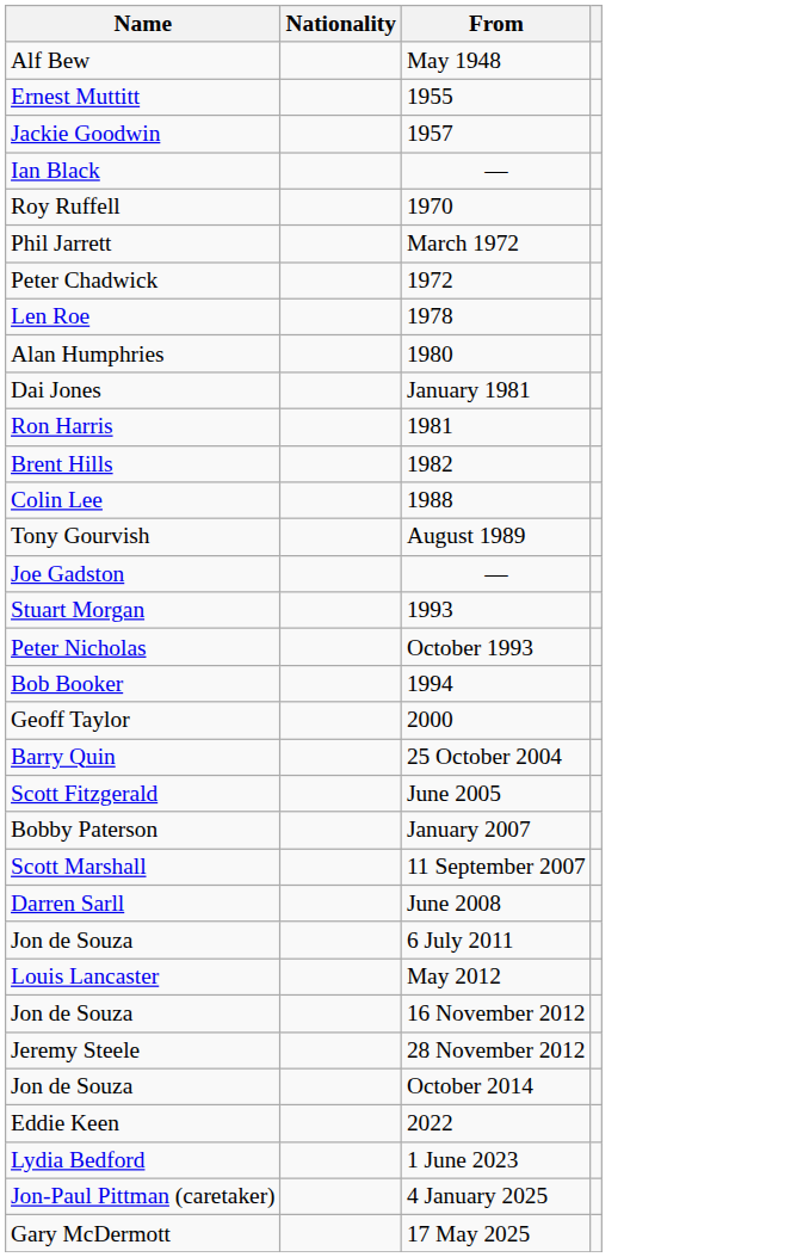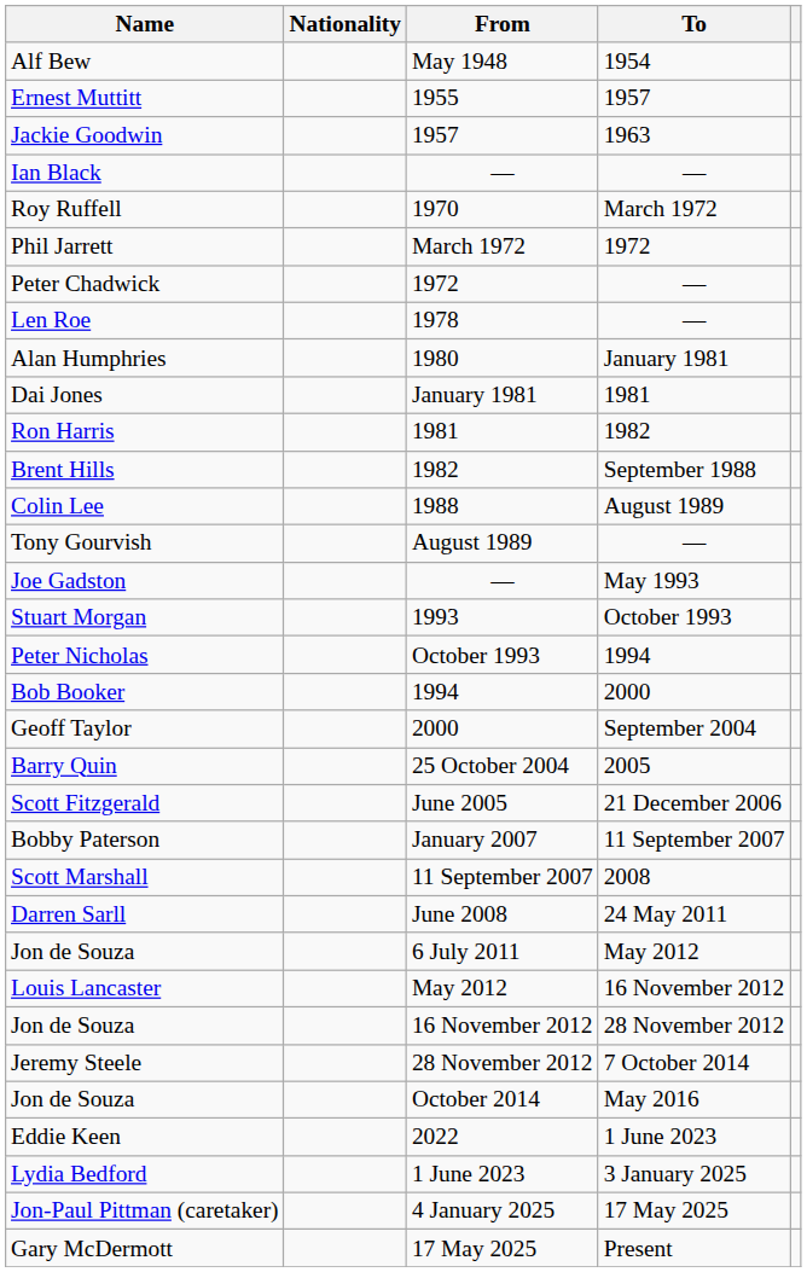+ column: To | 1954 | 1957 | 1963 | — | March 1972 | 1972 | — | — | January 1981 | 1981 | 1982 | September 1988 | August 1989 | — | May 1993 | October 1993 | 1994 | 2000 | September 2004 | 2005 | 21 December 2006 | 11 September 2007 | 2008 | 24 May 2011 | May 2012 | 16 November 2012 | 28 November 2012 | 7 October 2014 | May 2016 | 1 June 2023 | 3 January 2025 | 17 May 2025 | Present
